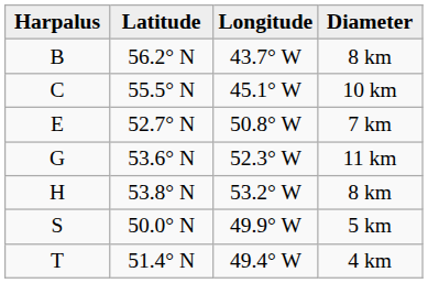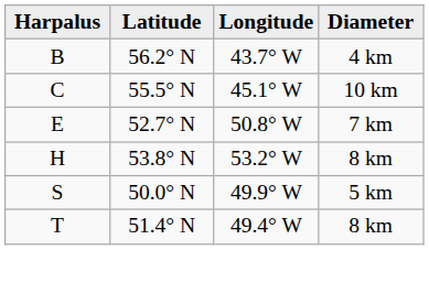B | Diameter: 8 km -> 4 km
- row: G | 53.6° N | 52.3° W | 11 km
T | Diameter: 4 km -> 8 km
